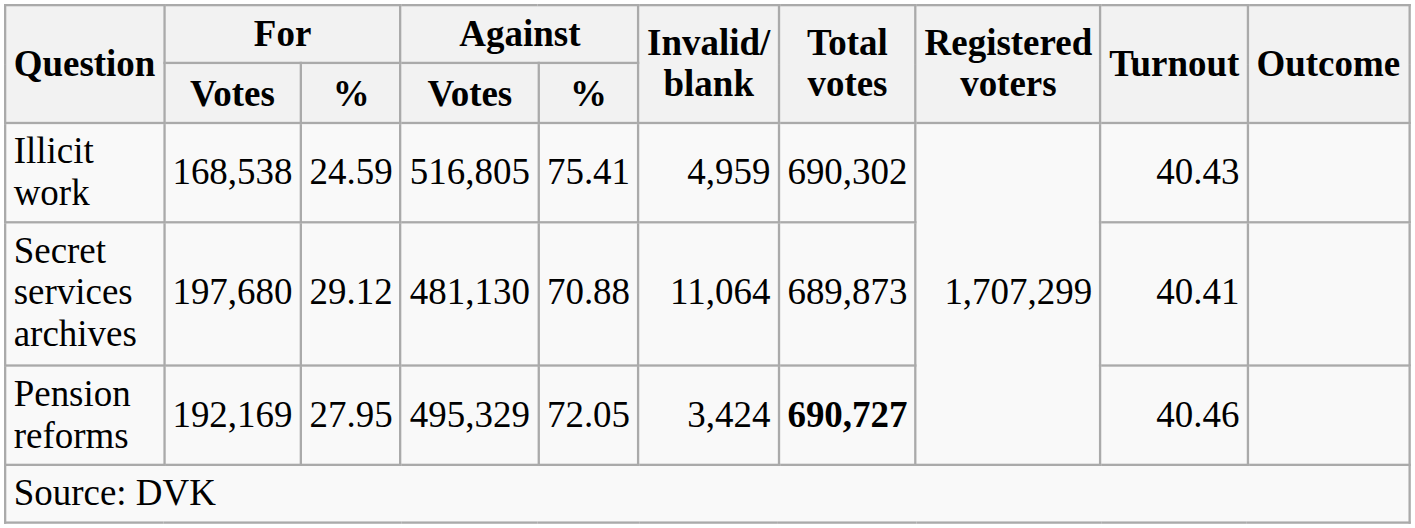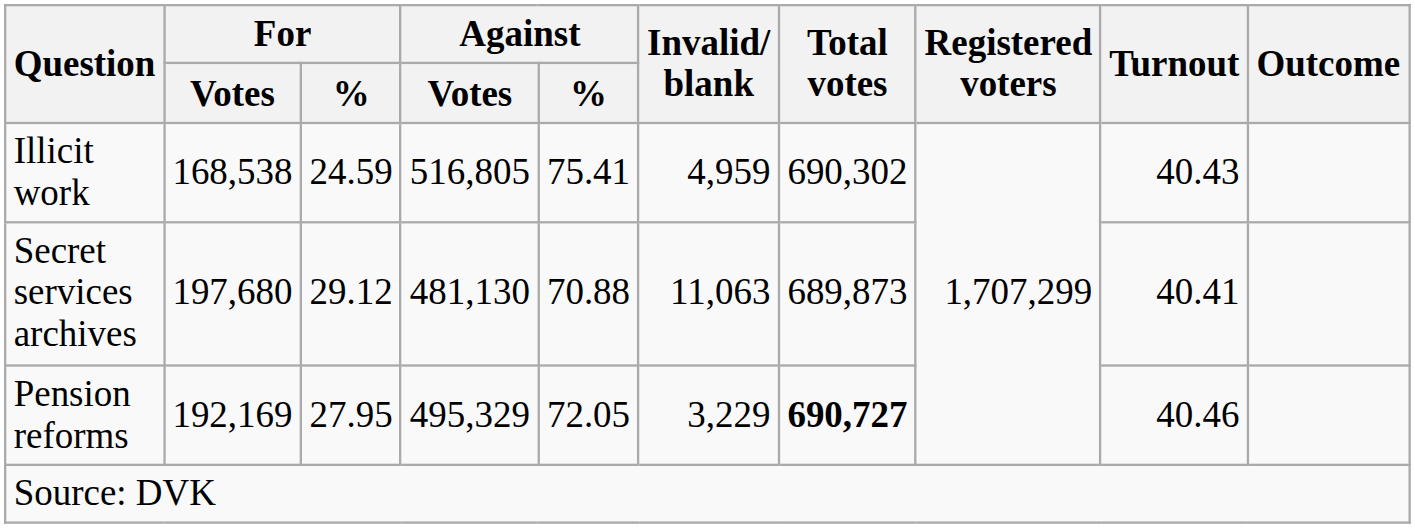Secret services archives | Invalid/ blank: 11,064 -> 11,063
Pension reforms | Invalid/ blank: 3,424 -> 3,229
